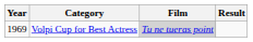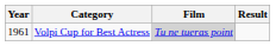Volpi Cup for Best Actress | Year: 1969 -> 1961
